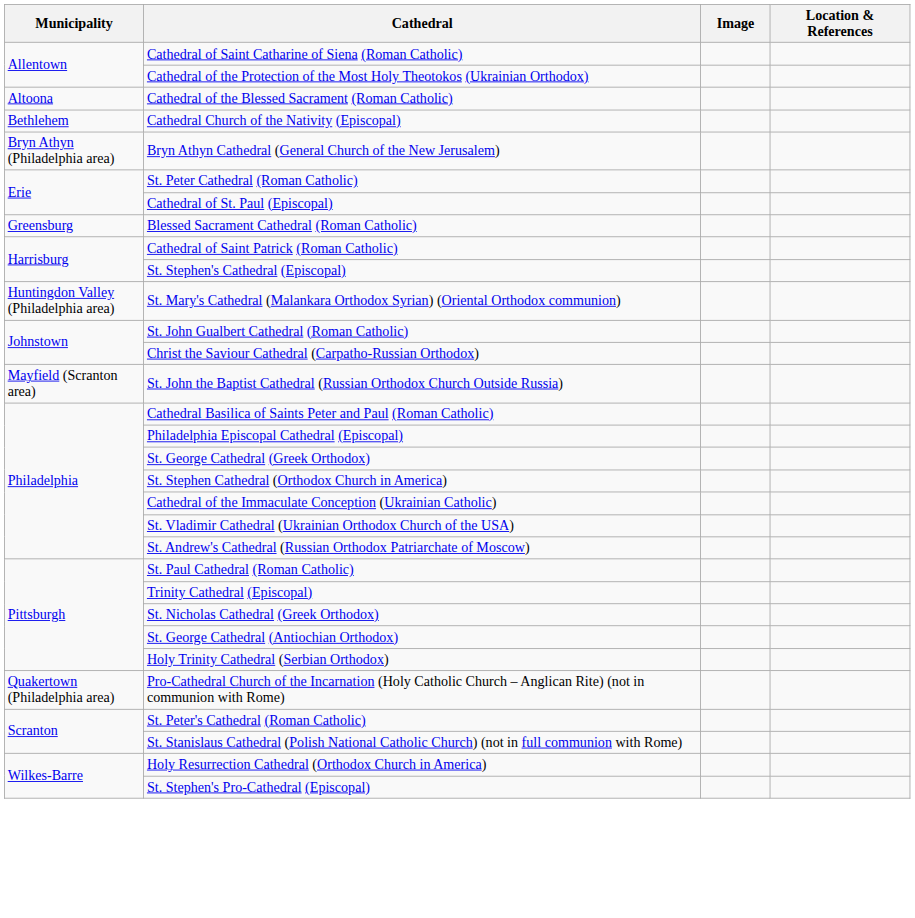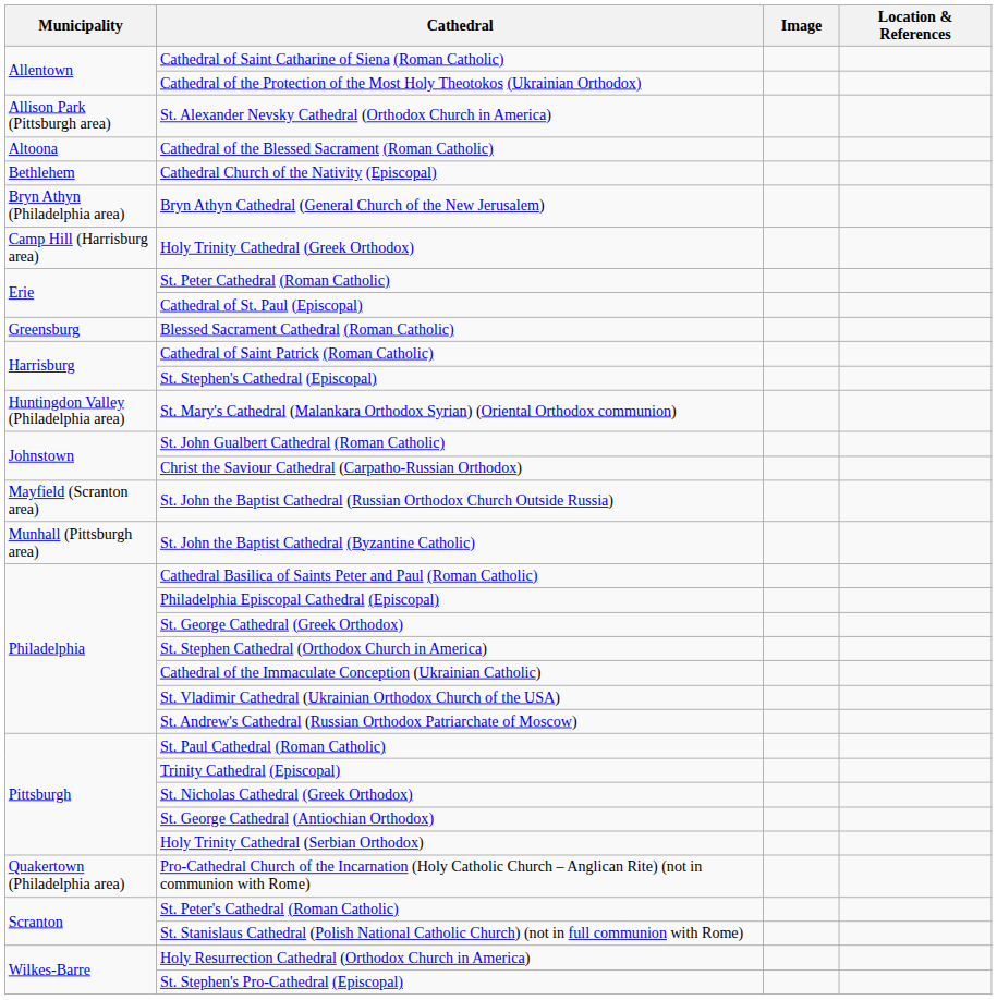+ row: Allison Park (Pittsburgh area) | St. Alexander Nevsky Cathedral (Orthodox Church in America)
+ row: Camp Hill (Harrisburg area) | Holy Trinity Cathedral (Greek Orthodox)
+ row: Munhall (Pittsburgh area) | St. John the Baptist Cathedral (Byzantine Catholic)
